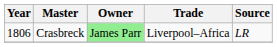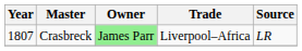Crasbreck | Year: 1806 -> 1807
